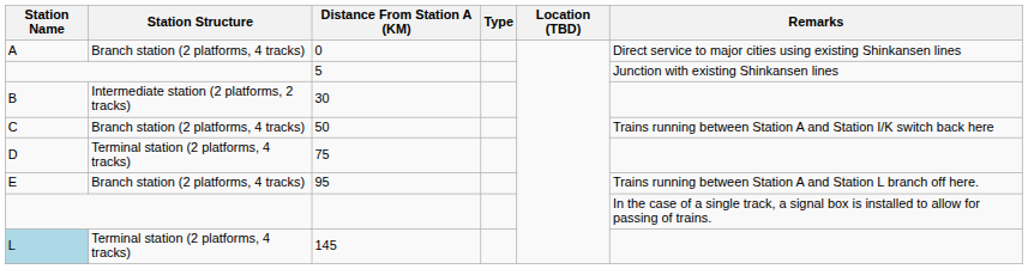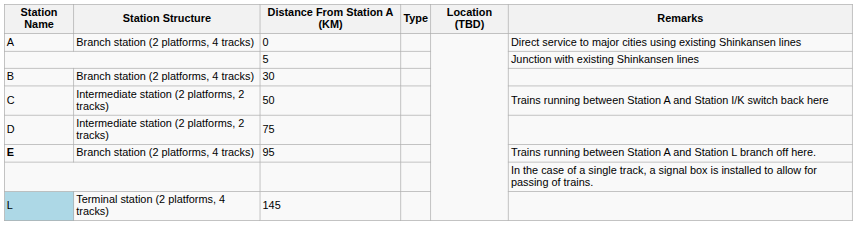30 | Station Structure: Intermediate station (2 platforms, 2 tracks) -> Branch station (2 platforms, 4 tracks)
50 | Station Structure: Branch station (2 platforms, 4 tracks) -> Intermediate station (2 platforms, 2 tracks)
75 | Station Structure: Terminal station (2 platforms, 4 tracks) -> Intermediate station (2 platforms, 2 tracks)
95 | Station Name: normal -> bold
